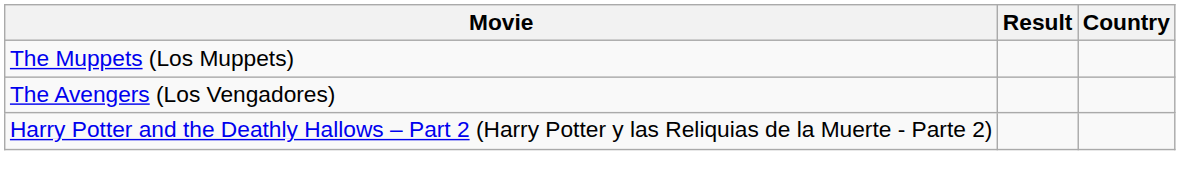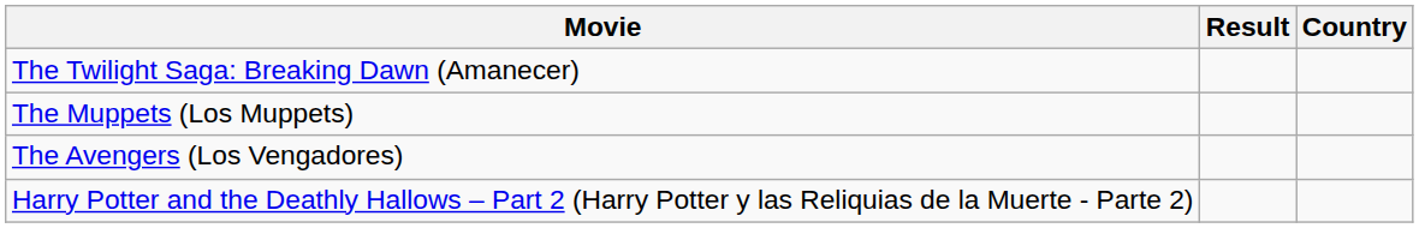+ row: The Twilight Saga: Breaking Dawn (Amanecer)
